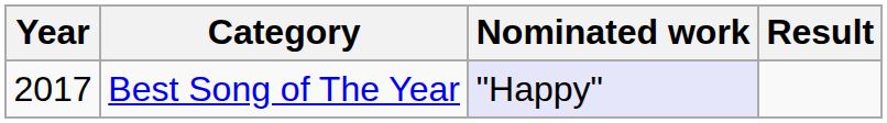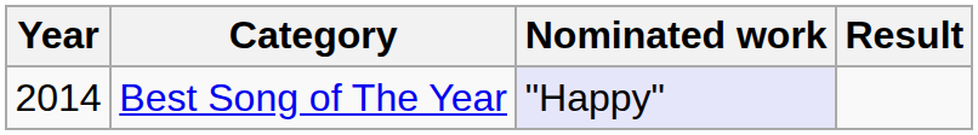Best Song of The Year | Year: 2017 -> 2014
